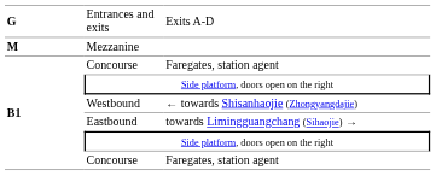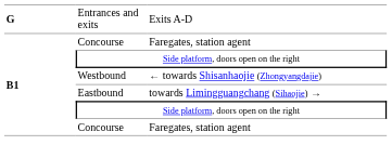- row: M | Mezzanine
